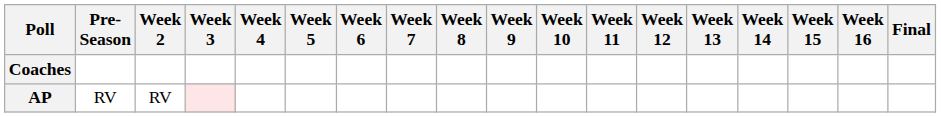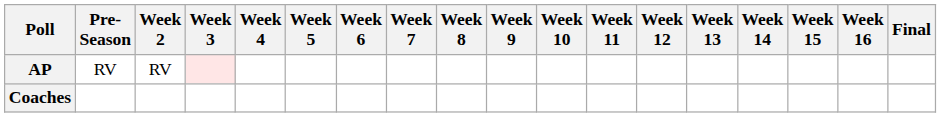rows swapped: AP <-> Coaches
